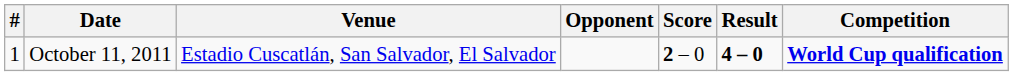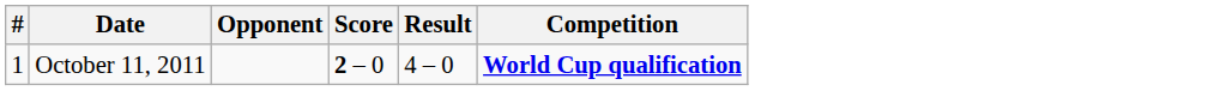- column: Venue | Estadio Cuscatlán, San Salvador, El Salvador
October 11, 2011 | Result: bold -> normal
